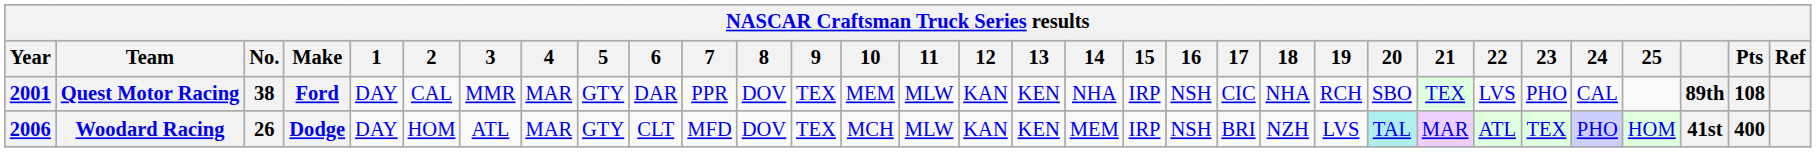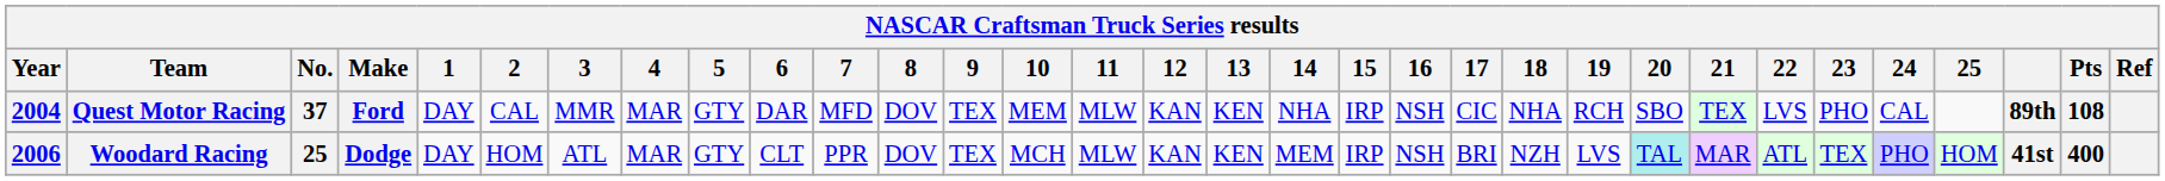Quest Motor Racing | Year: 2001 -> 2004
Quest Motor Racing | No.: 38 -> 37
Quest Motor Racing | 7: PPR -> MFD
Woodard Racing | No.: 26 -> 25
Woodard Racing | 7: MFD -> PPR
